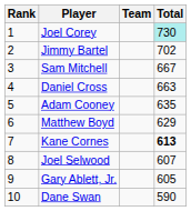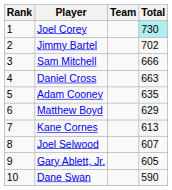Sam Mitchell | Total: 667 -> 666
Kane Cornes | Total: bold -> normal
